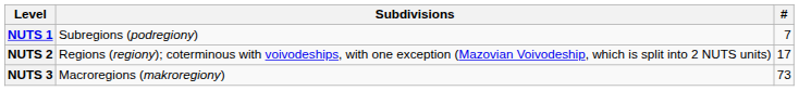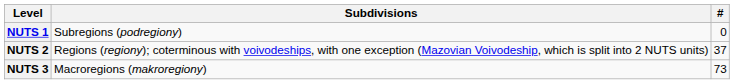NUTS 1 | #: 7 -> 0
NUTS 2 | #: 17 -> 37
